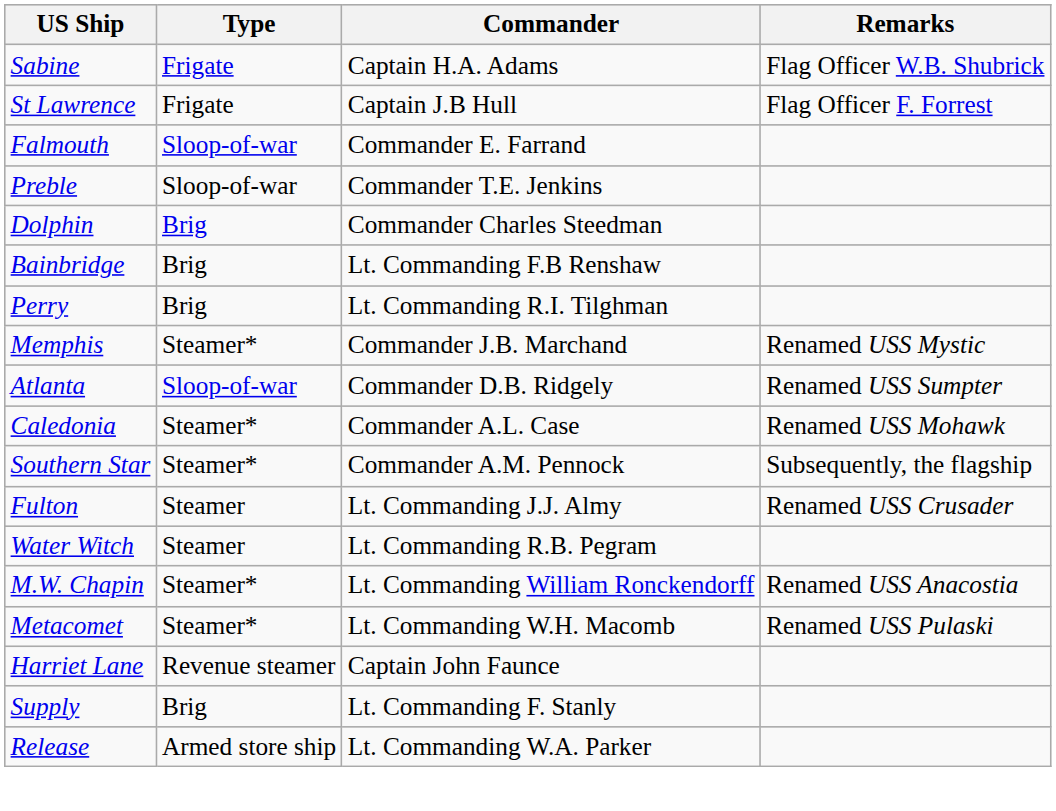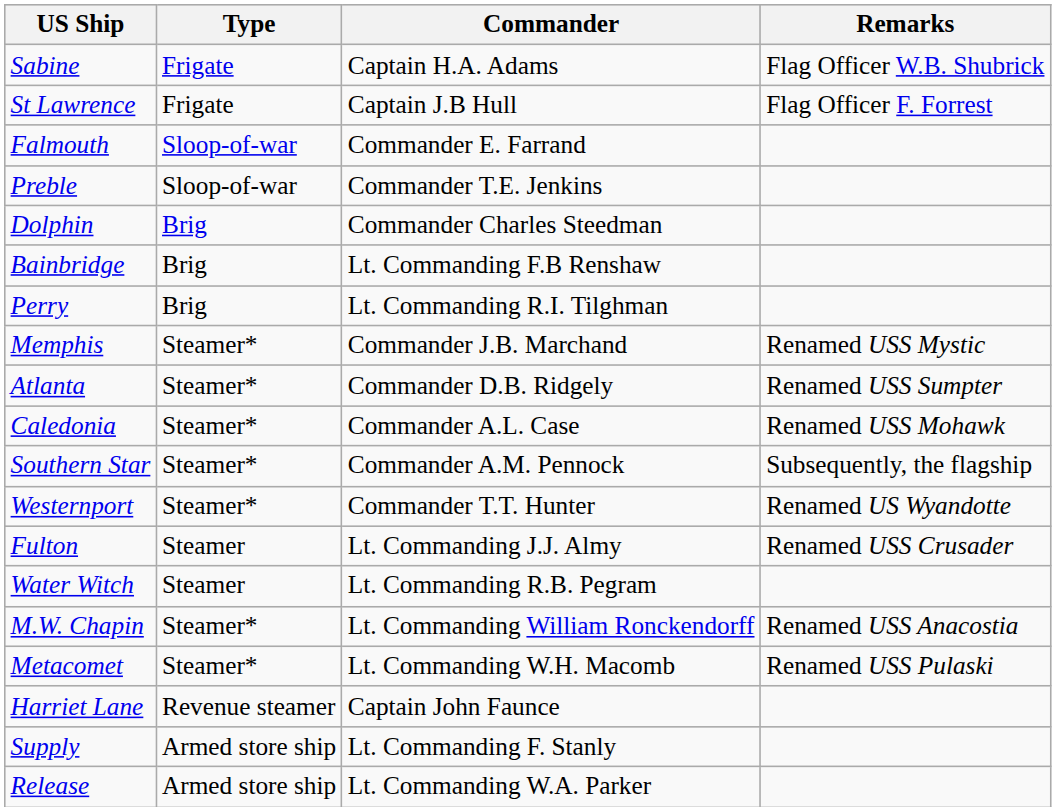Atlanta | Type: Sloop-of-war -> Steamer*
+ row: Westernport | Steamer* | Commander T.T. Hunter | Renamed US Wyandotte
Supply | Type: Brig -> Armed store ship
